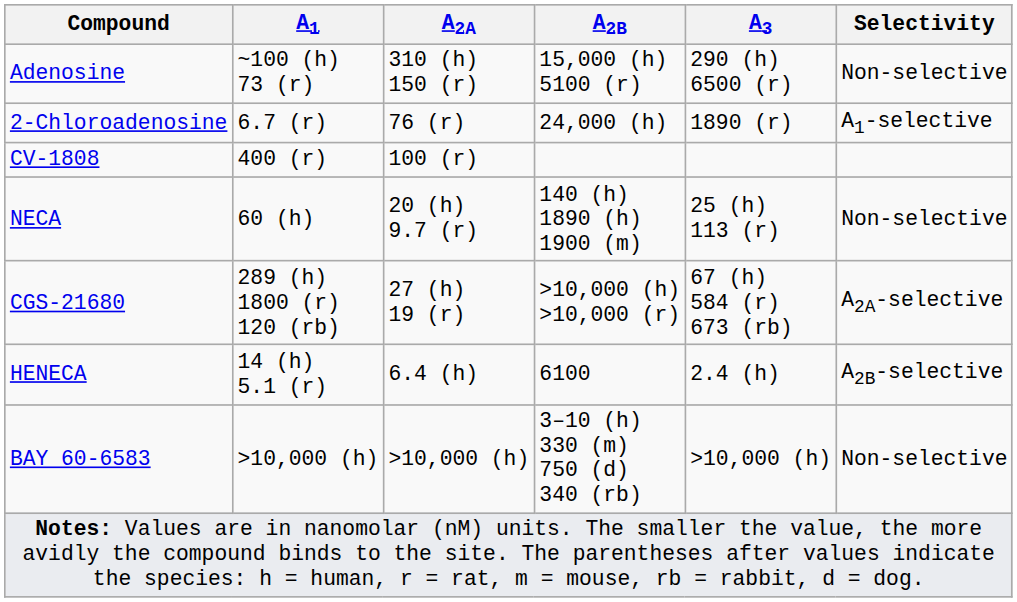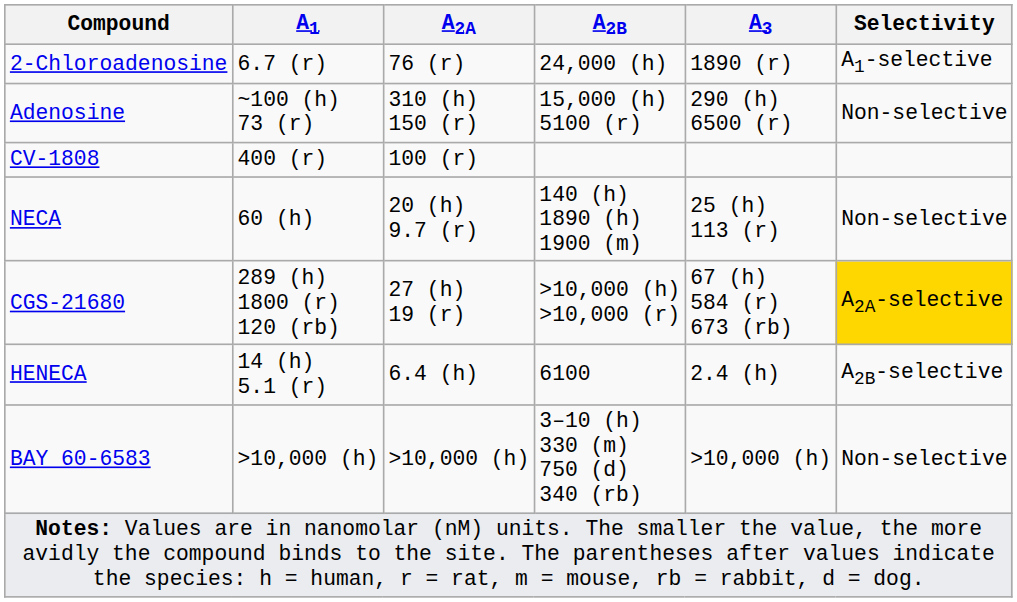rows swapped: Adenosine <-> 2-Chloroadenosine
CGS-21680 | Selectivity: no background -> gold background
